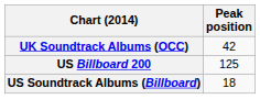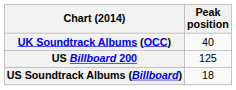UK Soundtrack Albums (OCC) | Peak position: 42 -> 40
